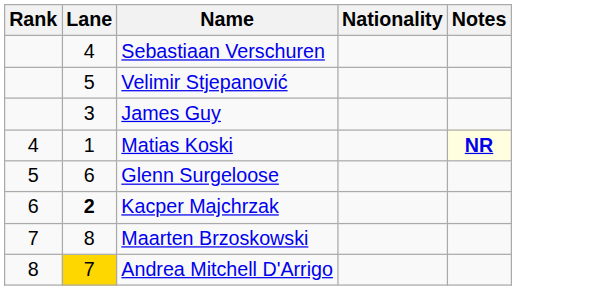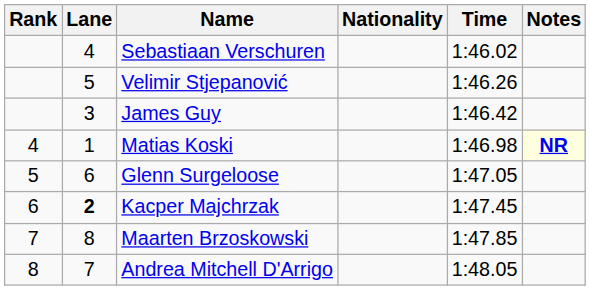+ column: Time | 1:46.02 | 1:46.26 | 1:46.42 | 1:46.98 | 1:47.05 | 1:47.45 | 1:47.85 | 1:48.05
Andrea Mitchell D'Arrigo | Lane: gold background -> no background
